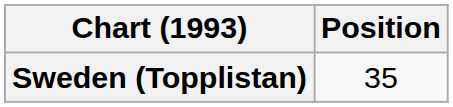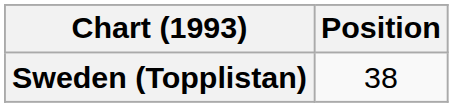Sweden (Topplistan) | Position: 35 -> 38
